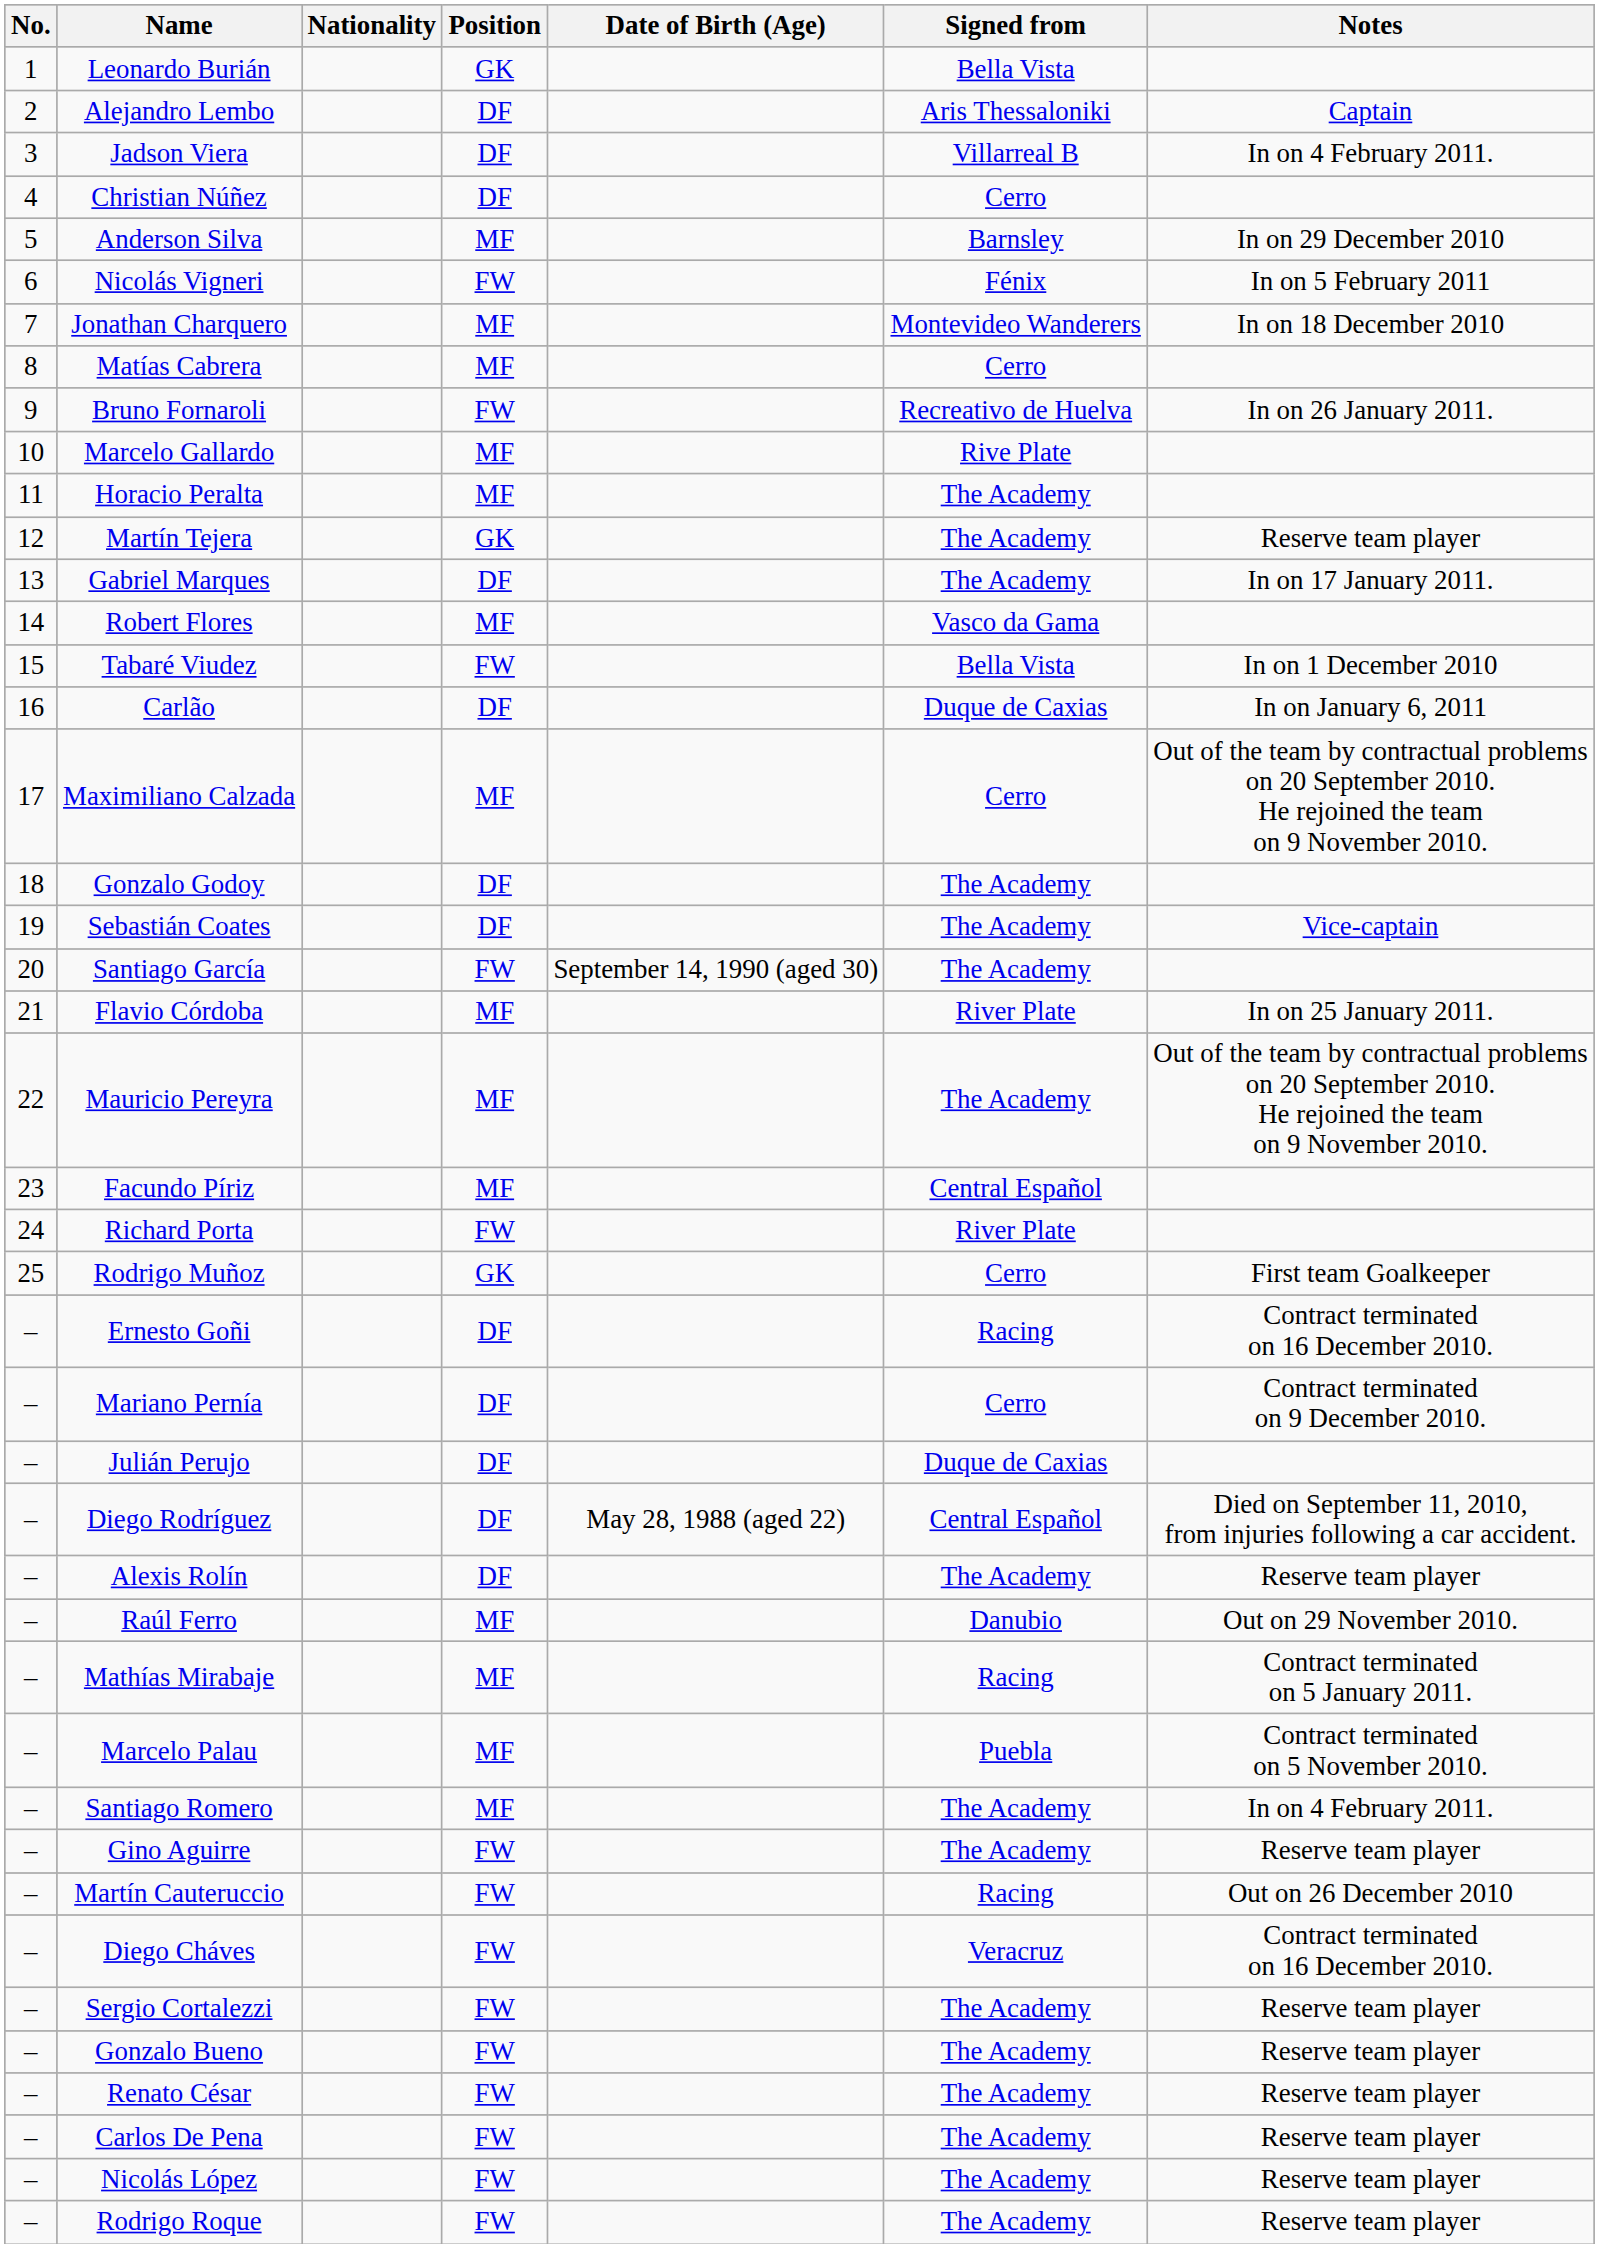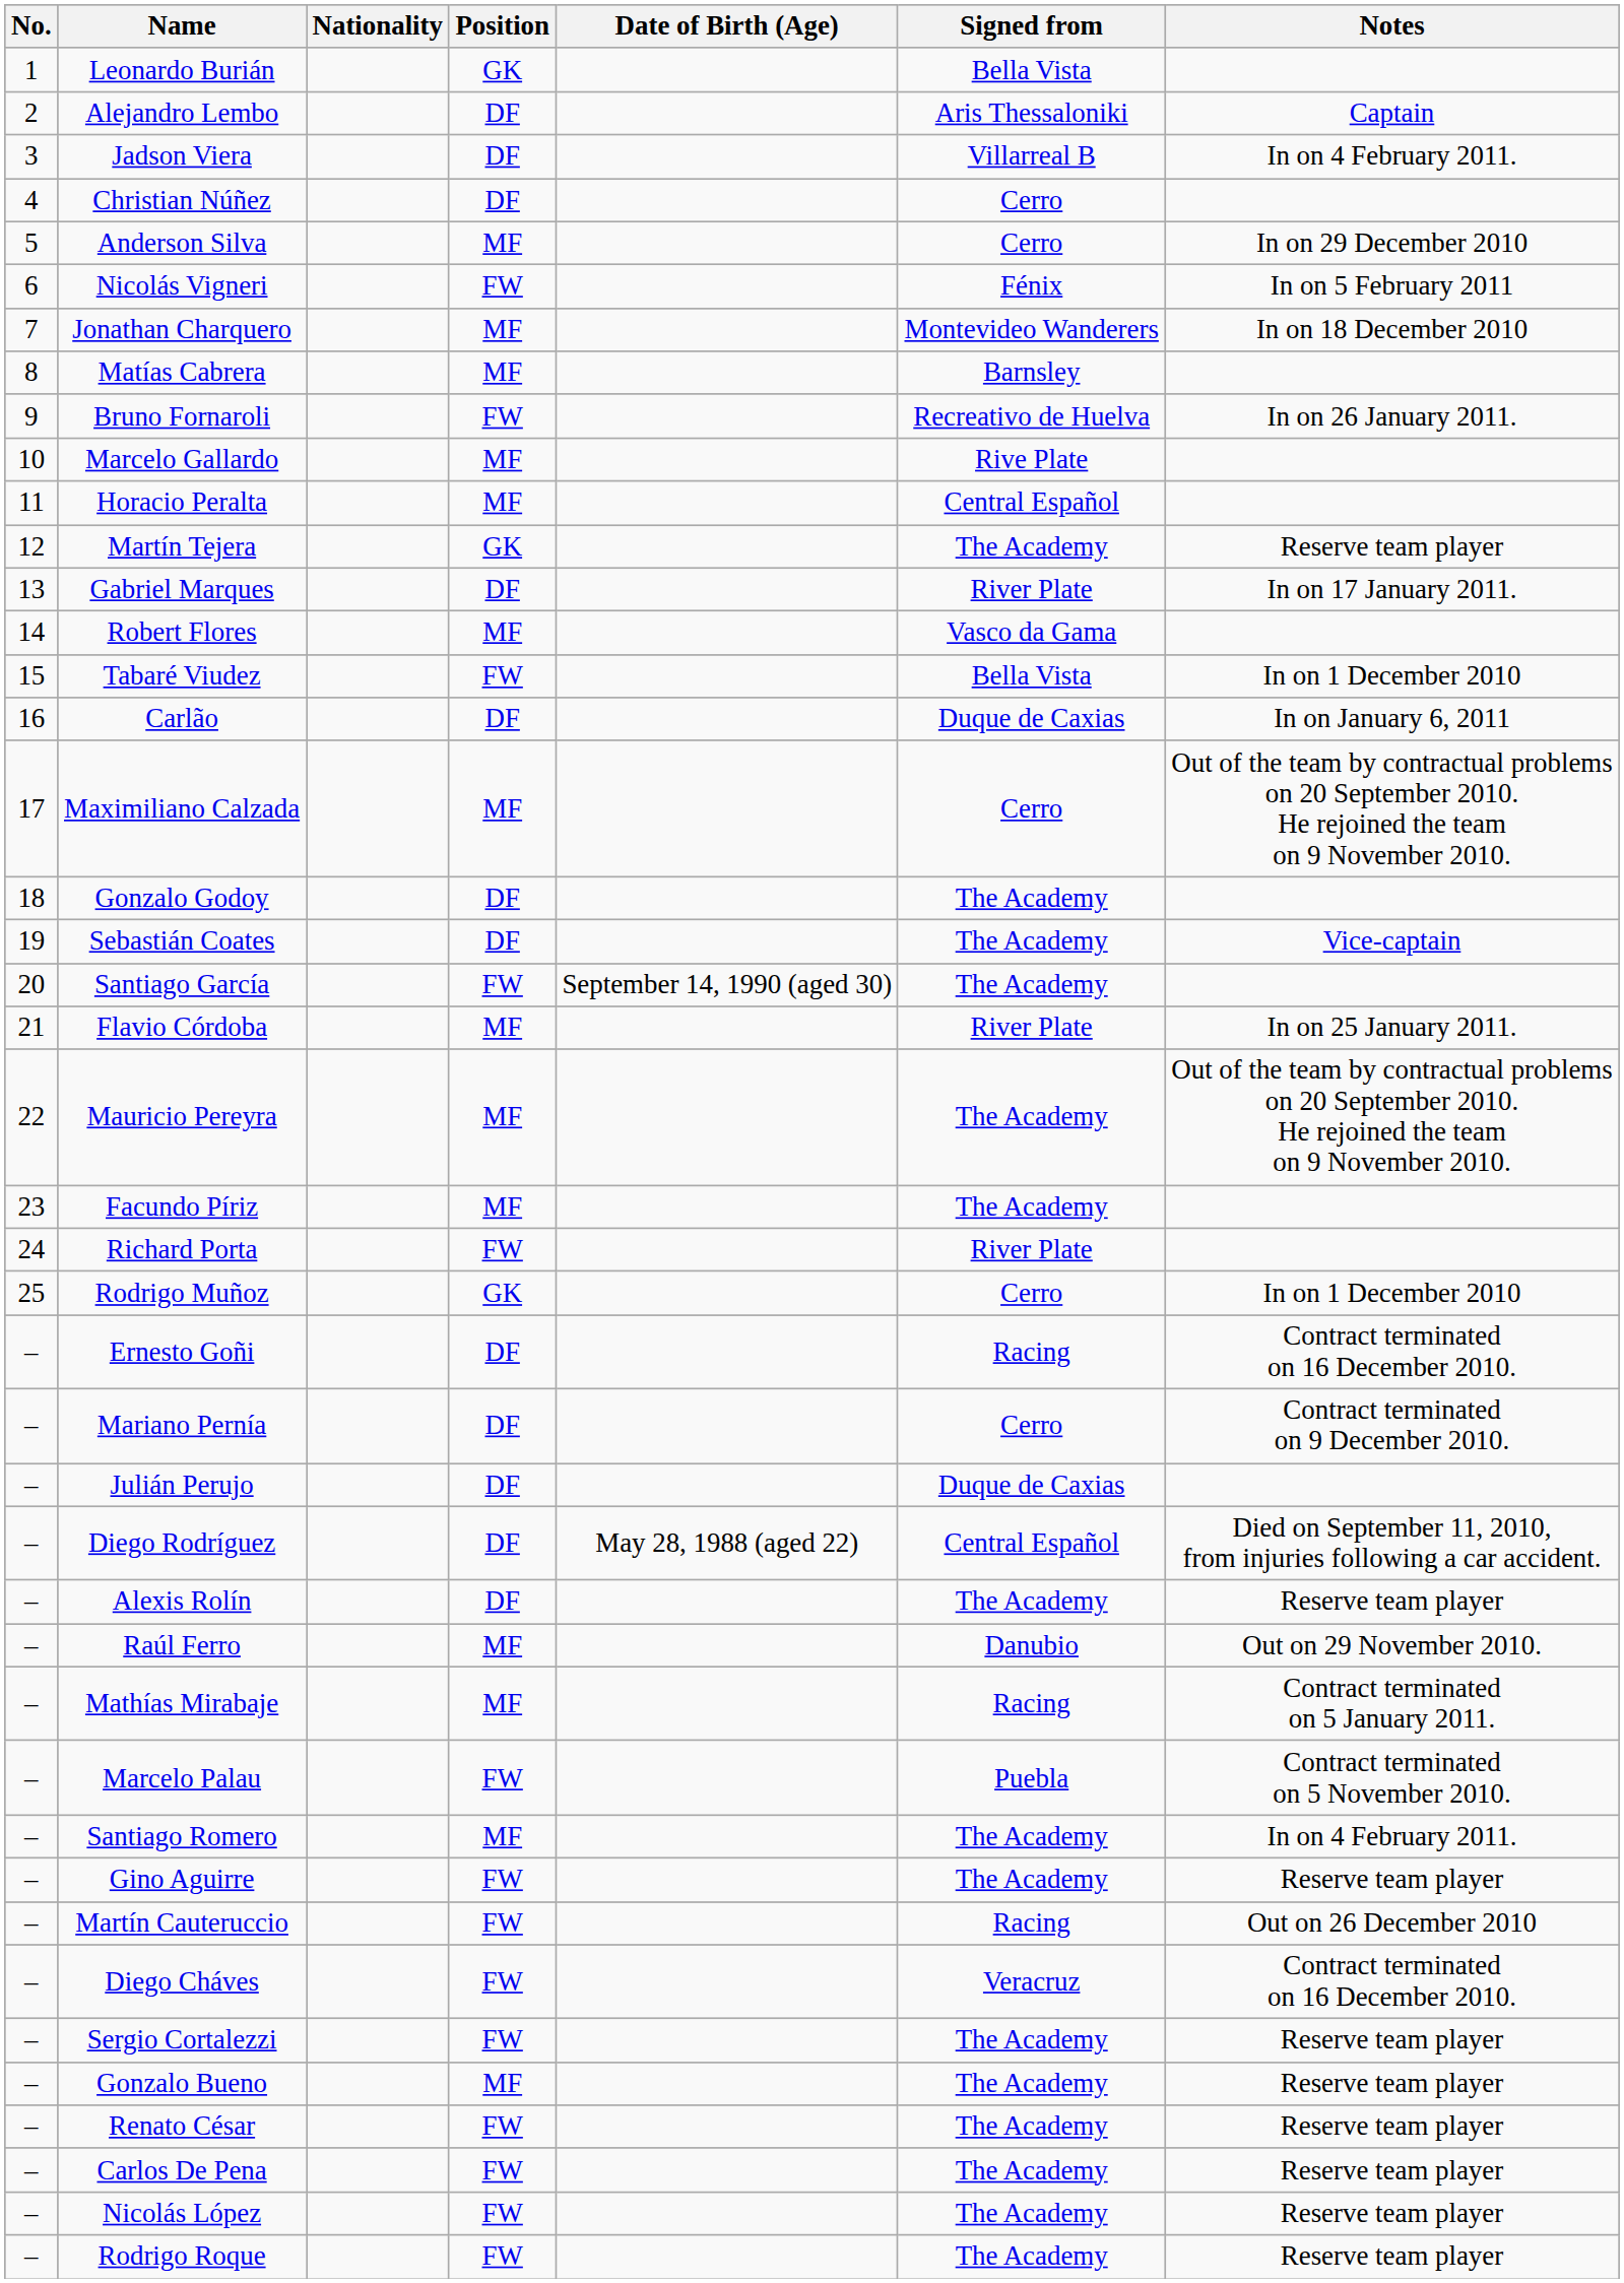Anderson Silva | Signed from: Barnsley -> Cerro
Matías Cabrera | Signed from: Cerro -> Barnsley
Horacio Peralta | Signed from: The Academy -> Central Español
Gabriel Marques | Signed from: The Academy -> River Plate
Facundo Píriz | Signed from: Central Español -> The Academy
Rodrigo Muñoz | Notes: First team Goalkeeper -> In on 1 December 2010
Marcelo Palau | Position: MF -> FW
Gonzalo Bueno | Position: FW -> MF
